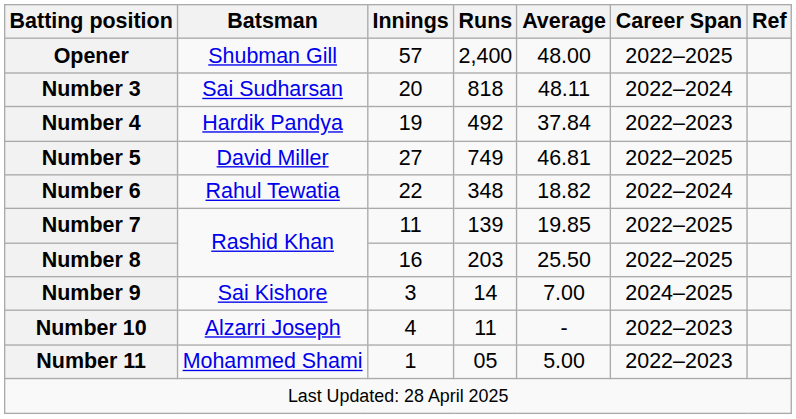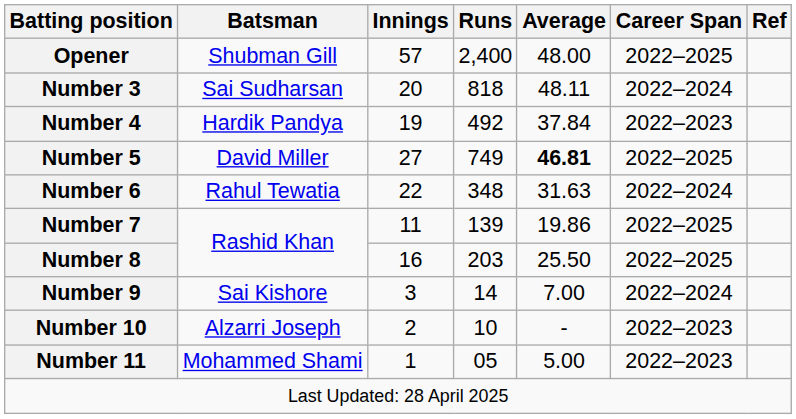Number 5 | Average: normal -> bold
Number 6 | Average: 18.82 -> 31.63
Number 7 | Average: 19.85 -> 19.86
Number 9 | Career Span: 2024–2025 -> 2022–2024
Number 10 | Innings: 4 -> 2
Number 10 | Runs: 11 -> 10
